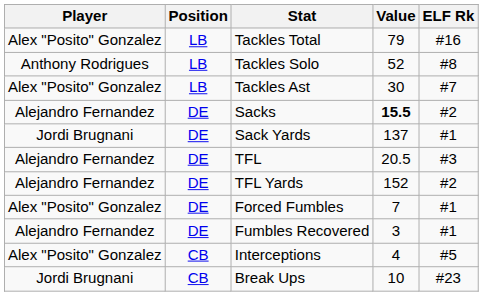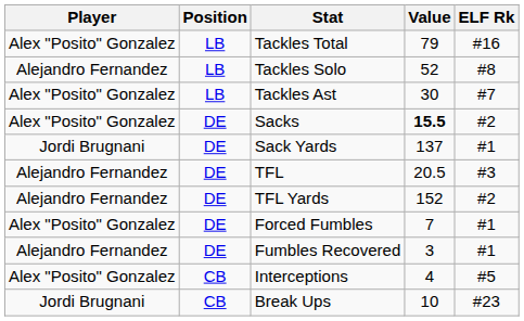Tackles Solo | Player: Anthony Rodrigues -> Alejandro Fernandez
Sacks | Player: Alejandro Fernandez -> Alex "Posito" Gonzalez
